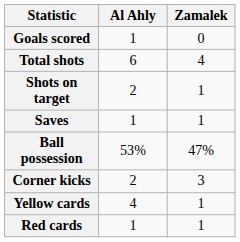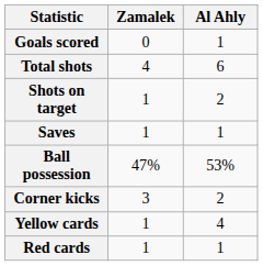columns swapped: Zamalek <-> Al Ahly
